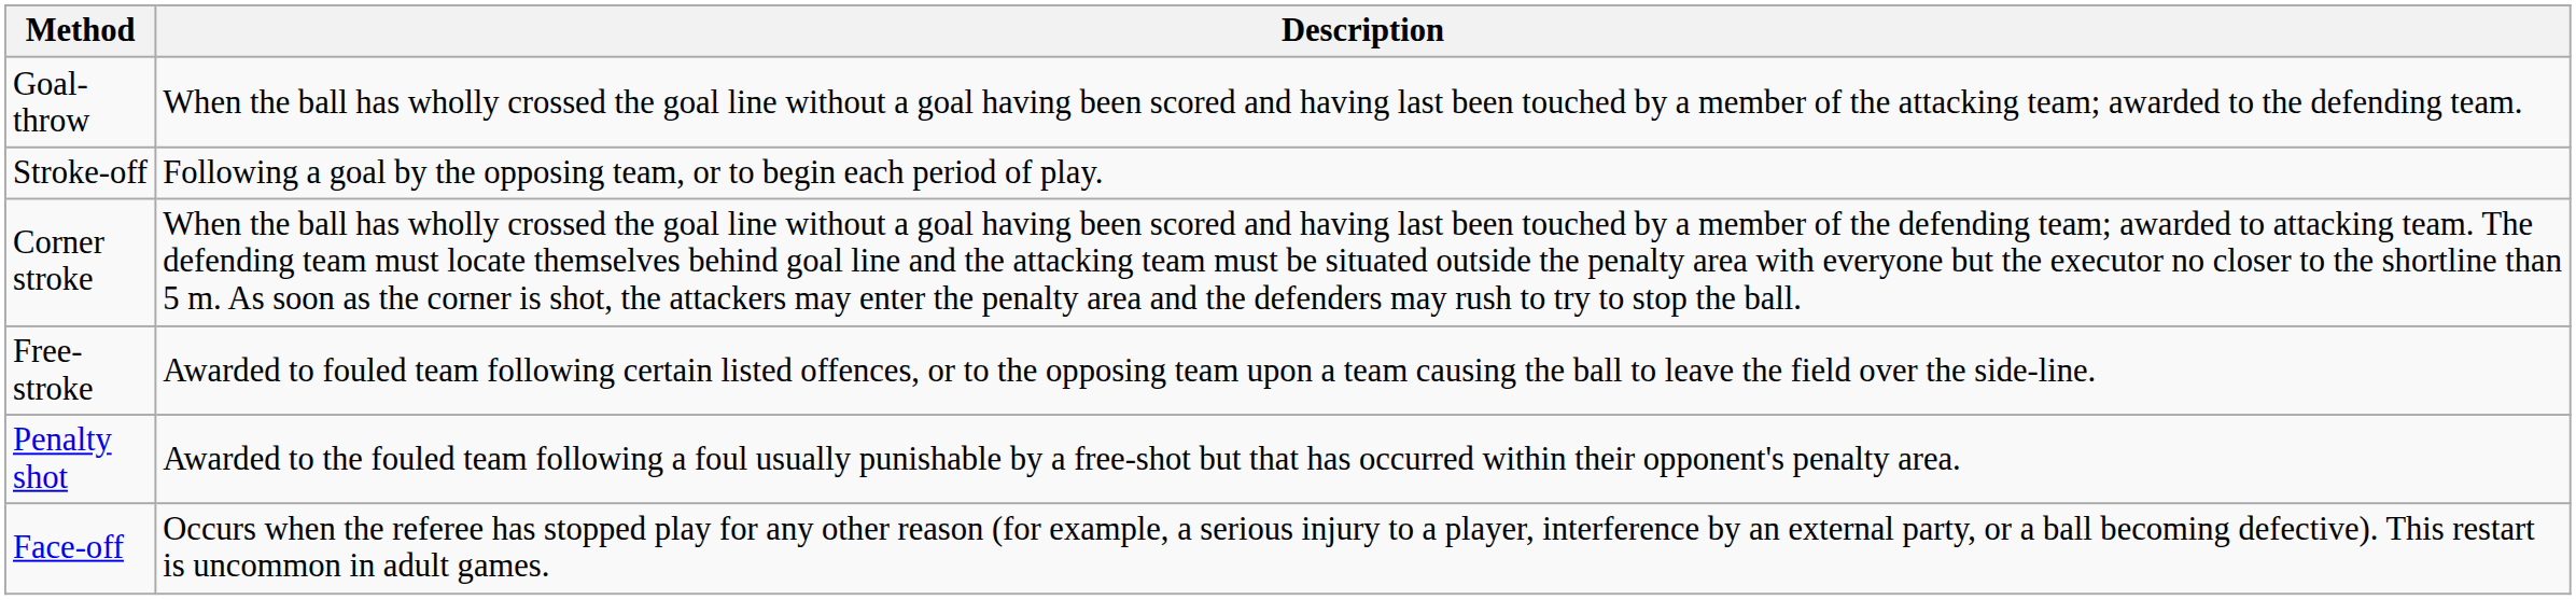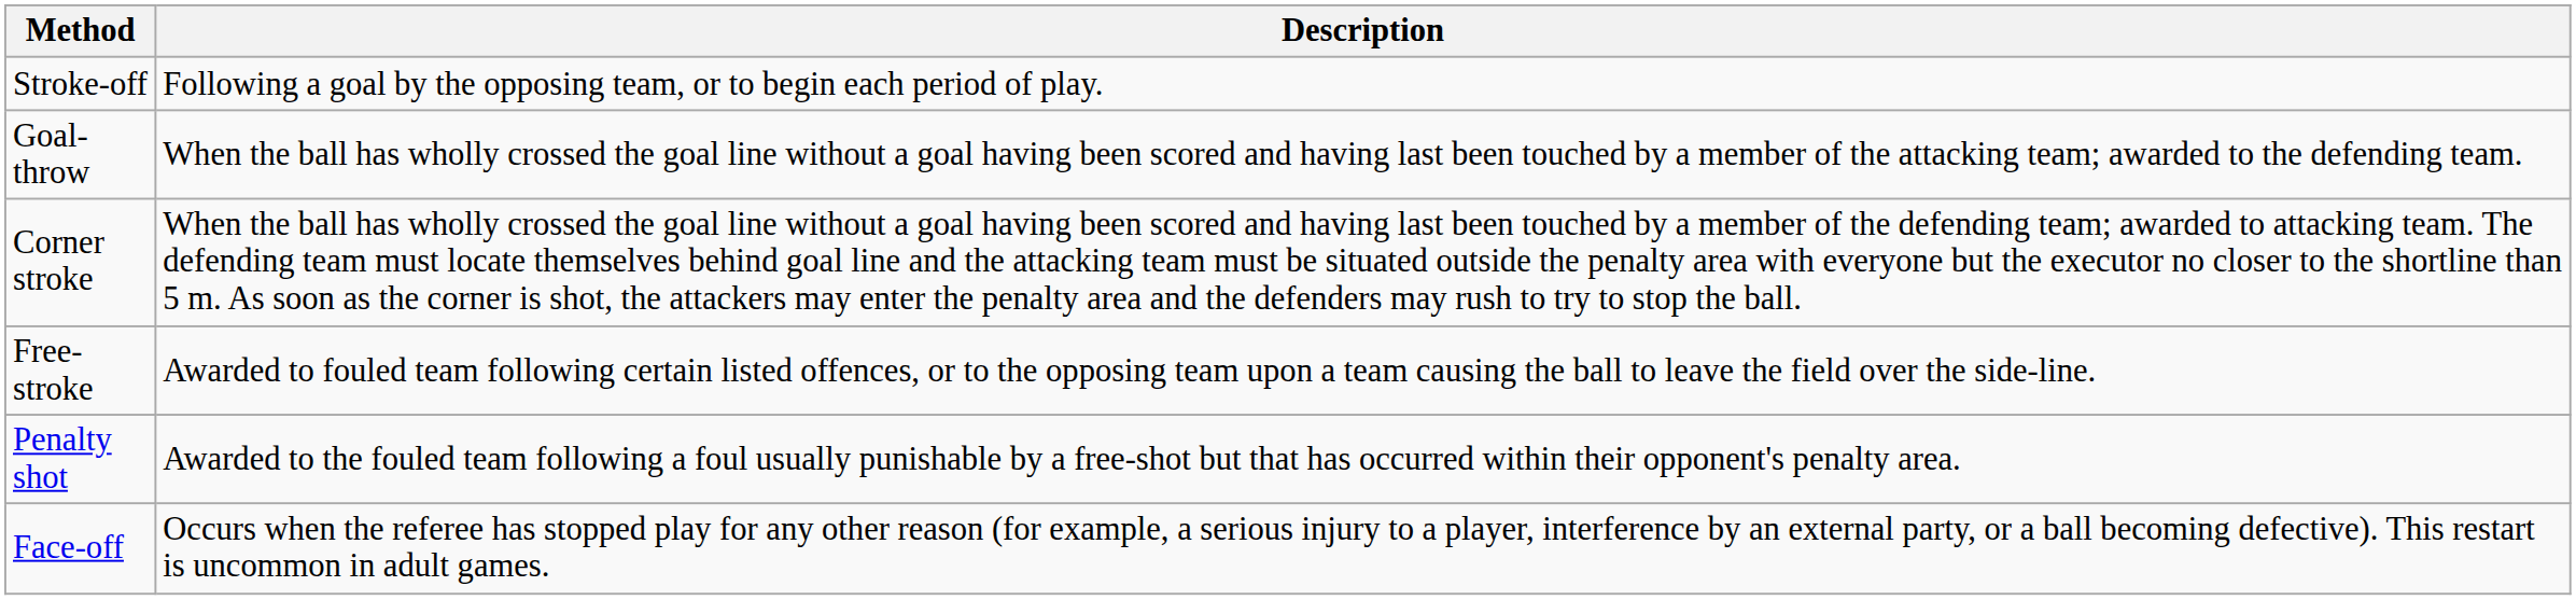rows swapped: Stroke-off <-> Goal-throw
